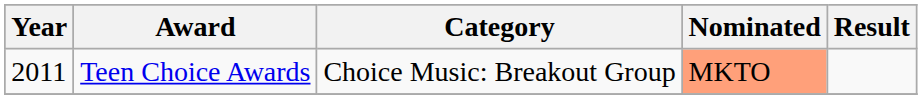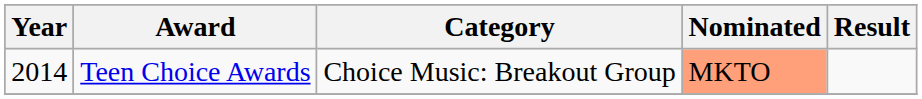Teen Choice Awards | Year: 2011 -> 2014
